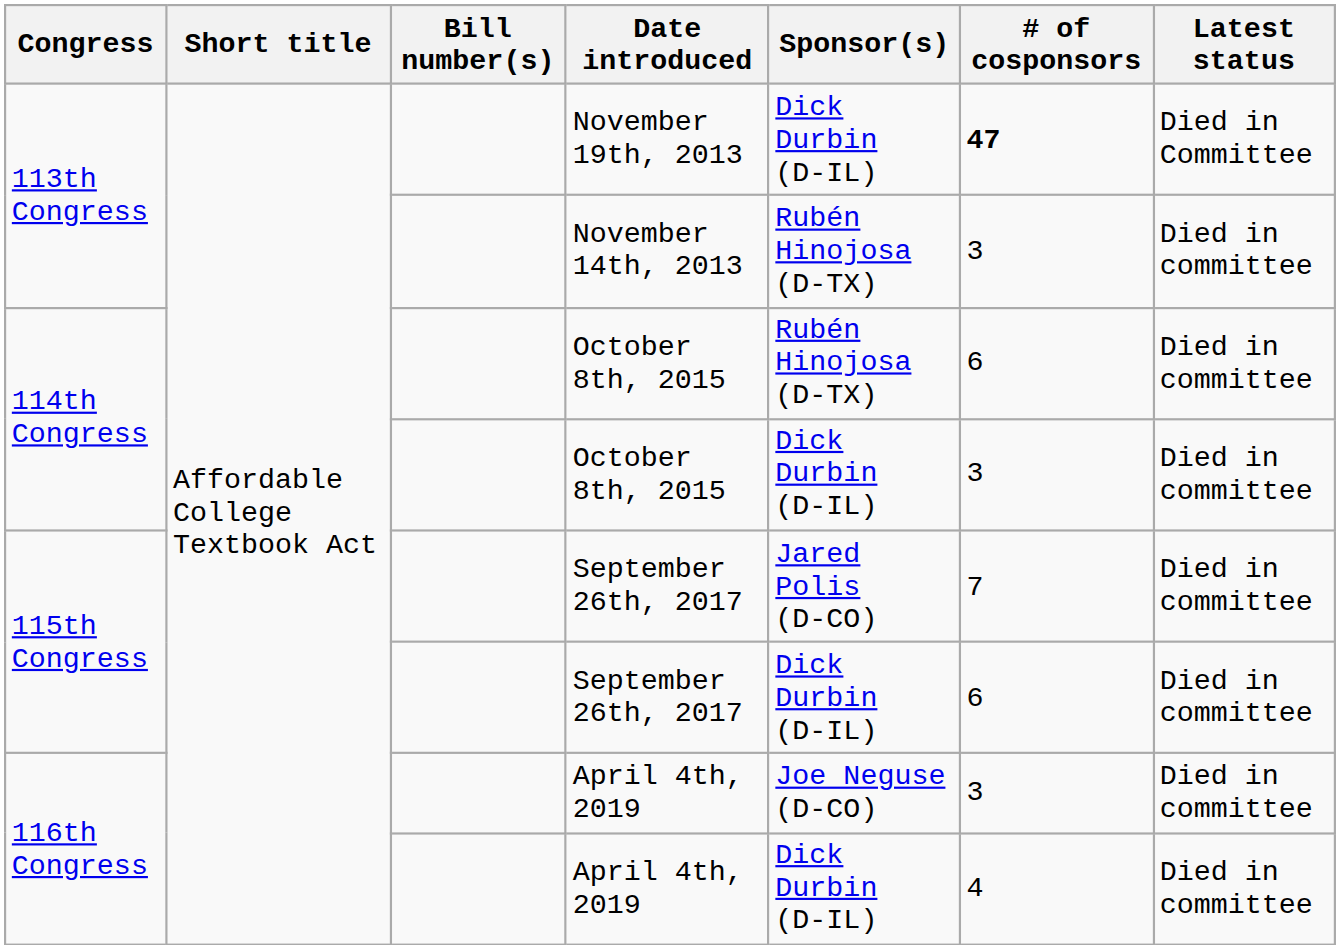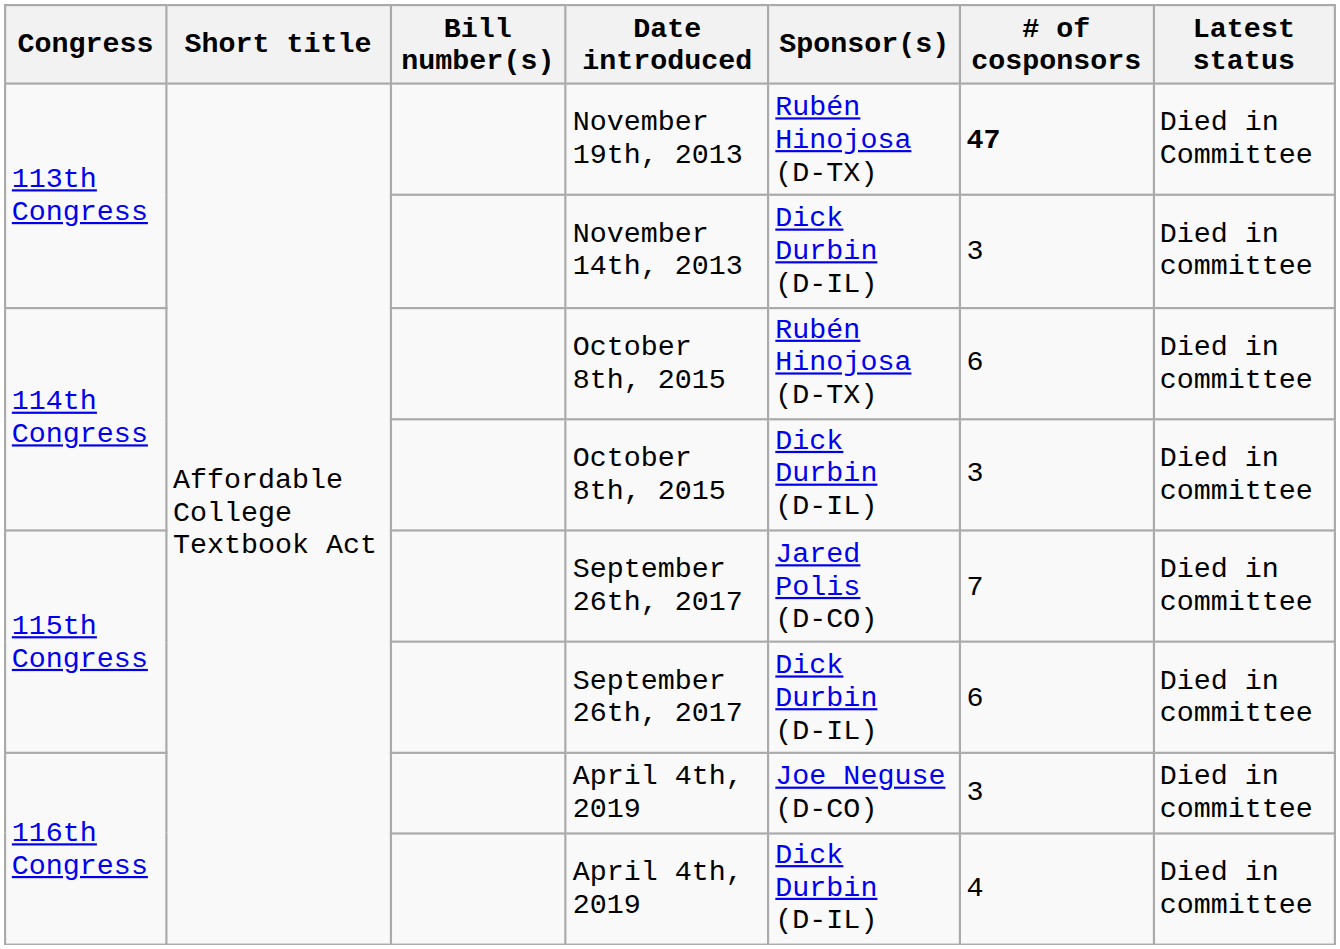November 19th, 2013 | Sponsor(s): Dick Durbin (D-IL) -> Rubén Hinojosa (D-TX)
November 14th, 2013 | Sponsor(s): Rubén Hinojosa (D-TX) -> Dick Durbin (D-IL)
